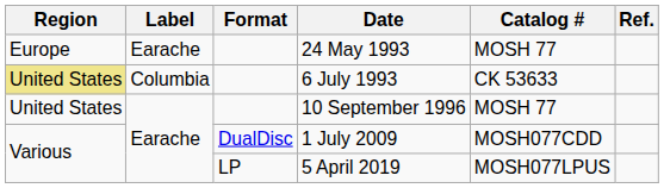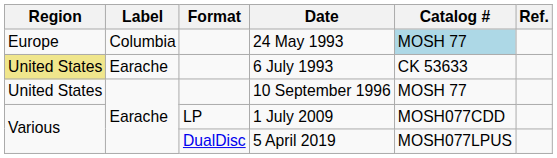24 May 1993 | Label: Earache -> Columbia
24 May 1993 | Catalog #: no background -> lightblue background
6 July 1993 | Label: Columbia -> Earache
1 July 2009 | Format: DualDisc -> LP
5 April 2019 | Format: LP -> DualDisc
